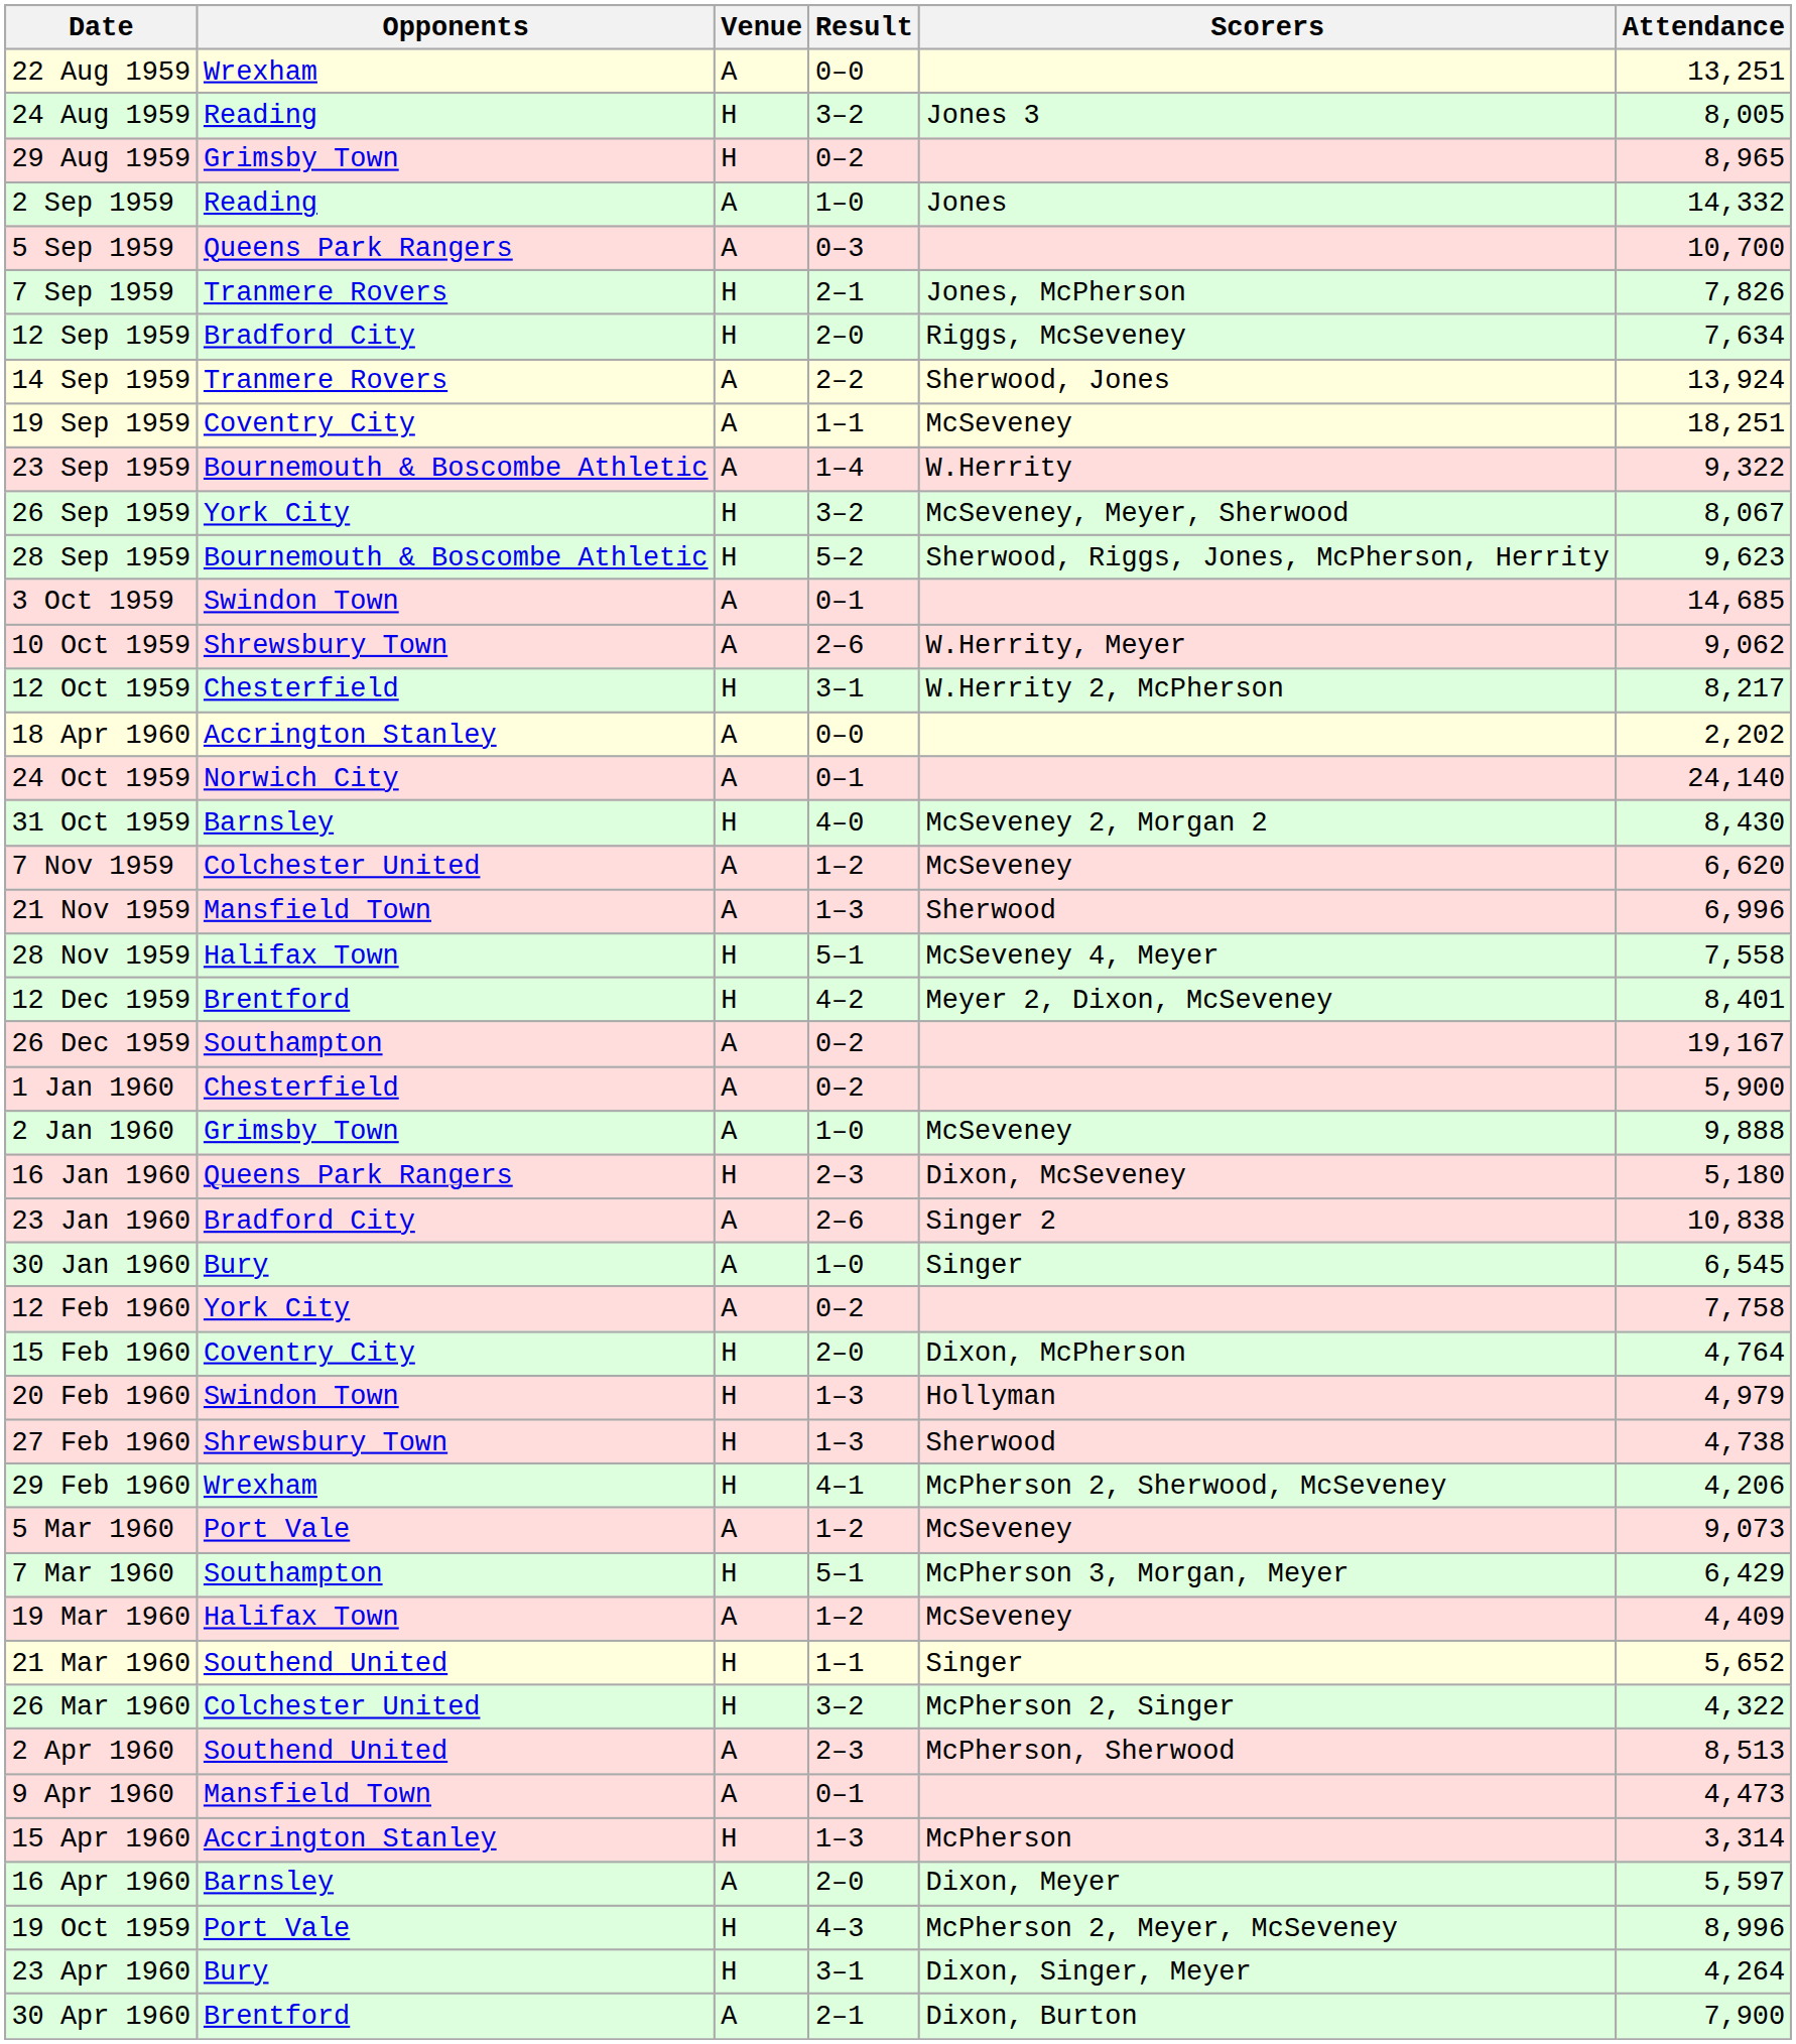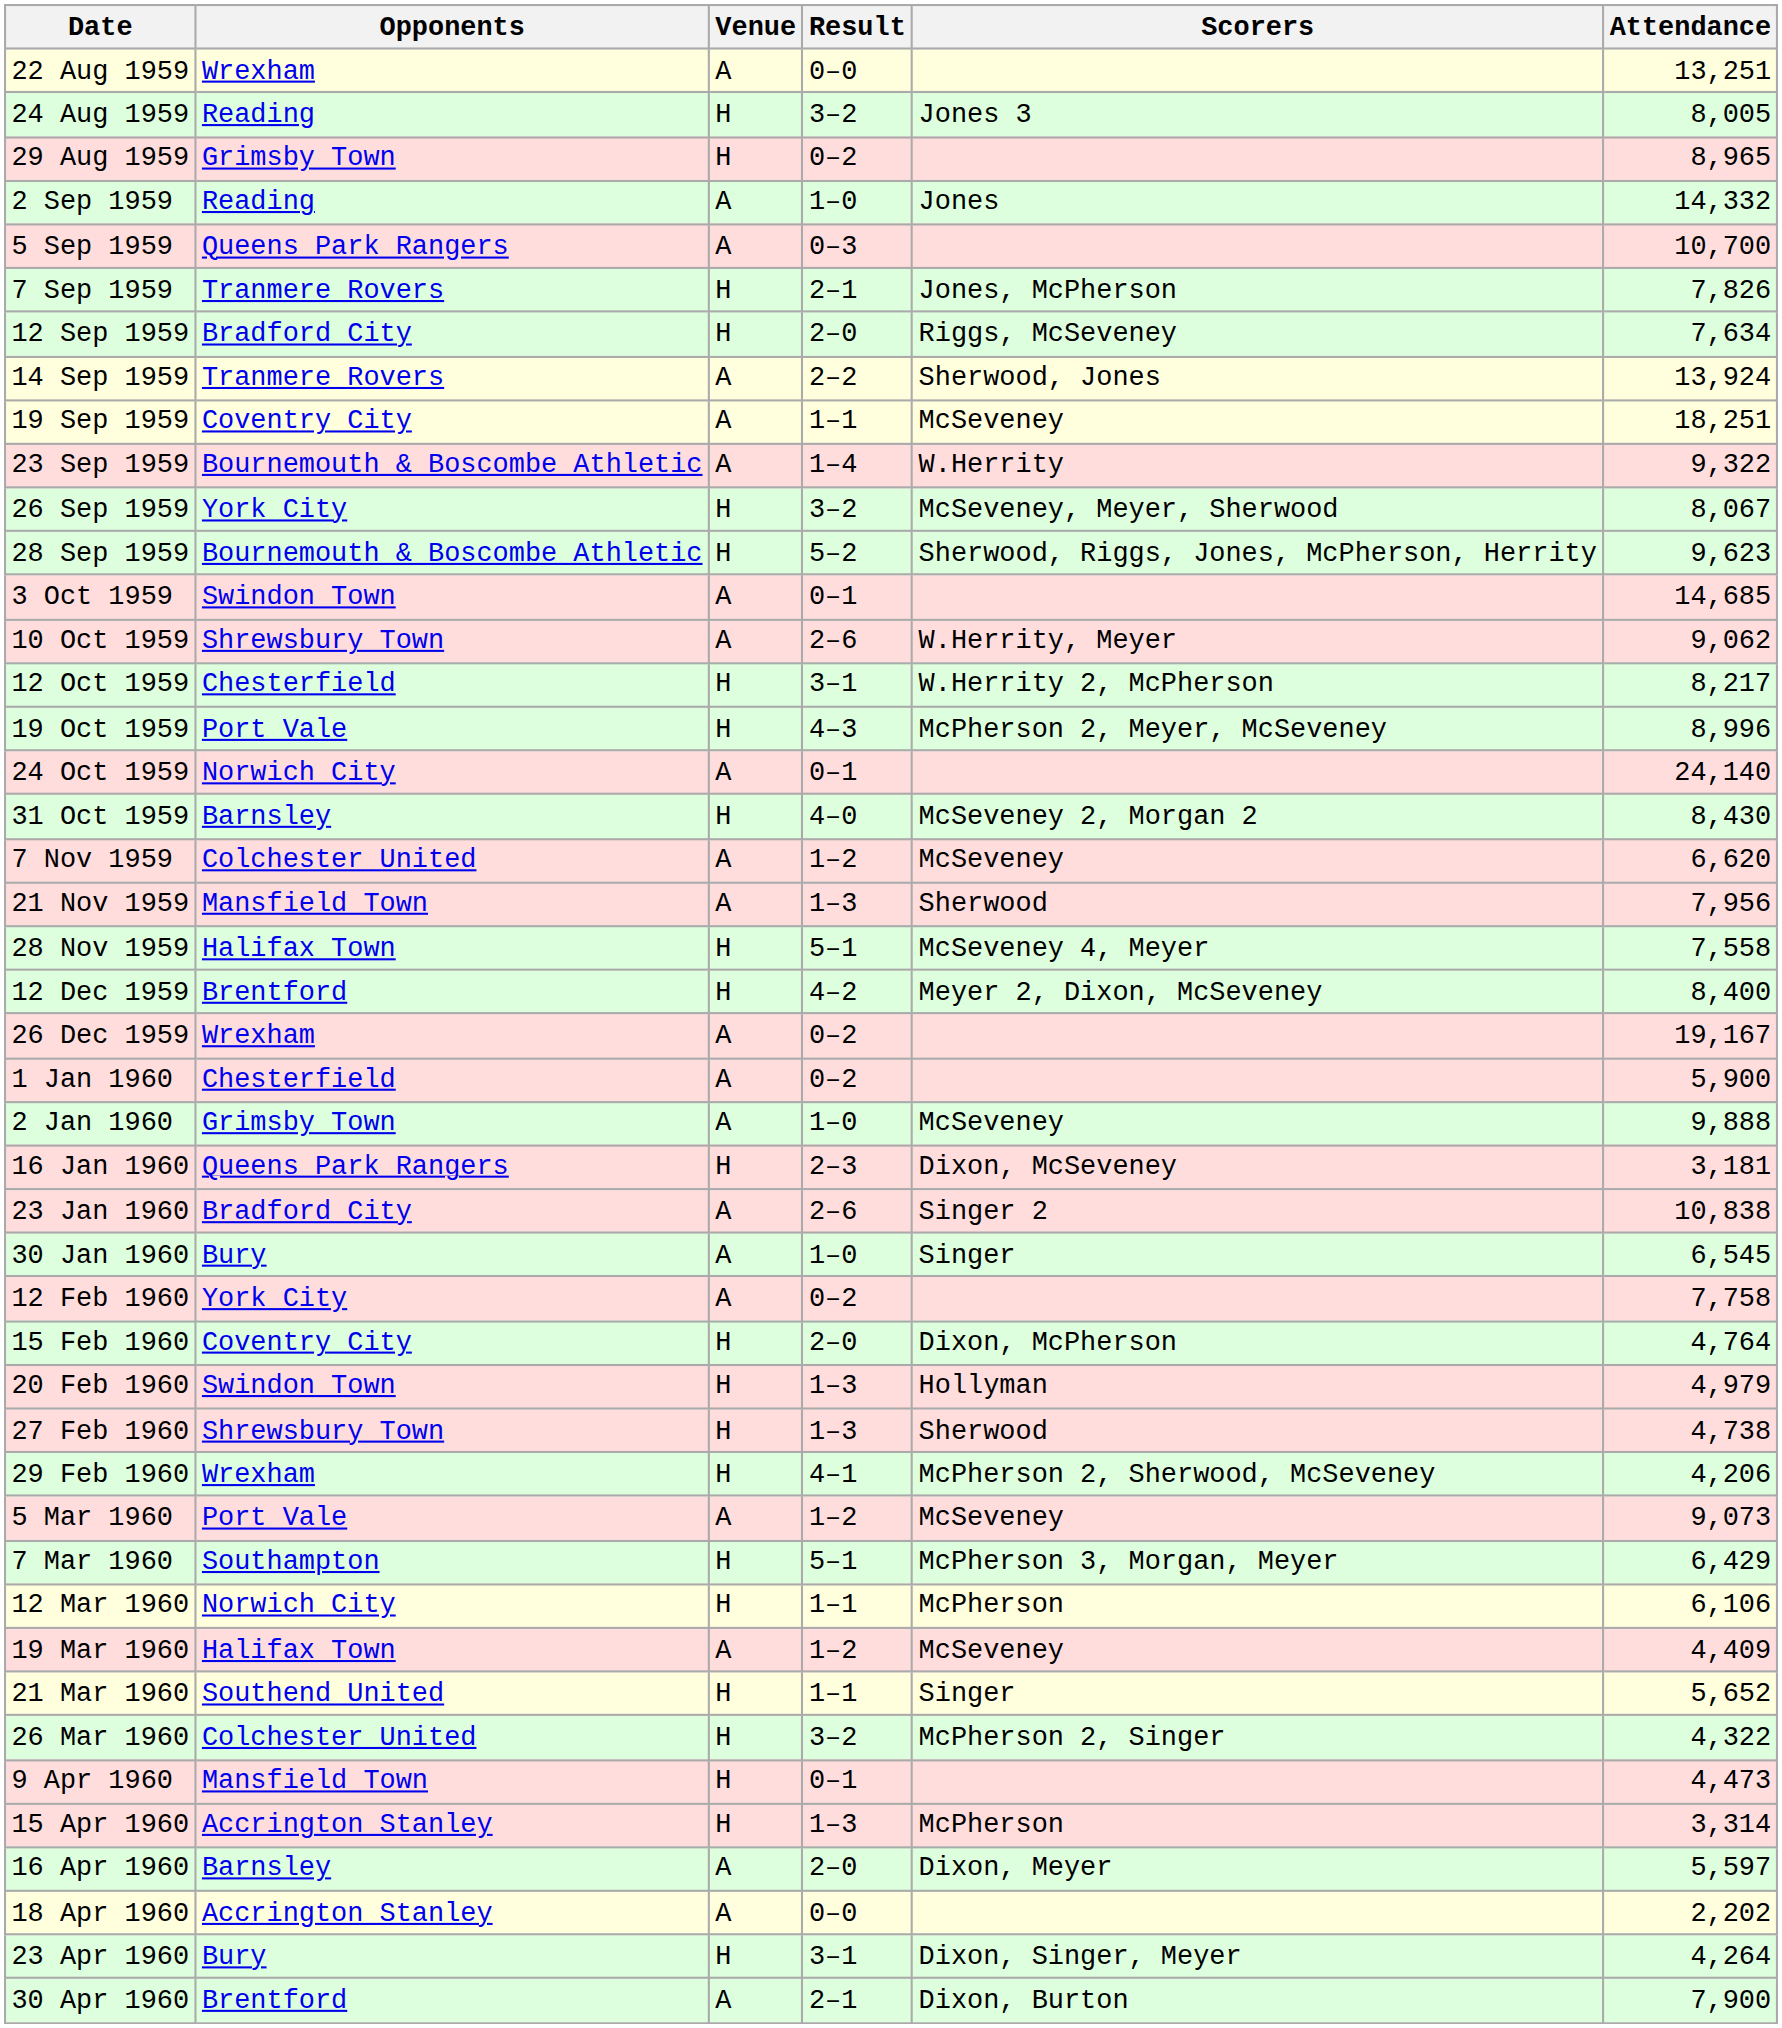rows swapped: 19 Oct 1959 <-> 18 Apr 1960
21 Nov 1959 | Attendance: 6,996 -> 7,956
12 Dec 1959 | Attendance: 8,401 -> 8,400
26 Dec 1959 | Opponents: Southampton -> Wrexham
16 Jan 1960 | Attendance: 5,180 -> 3,181
+ row: 12 Mar 1960 | Norwich City | H | 1–1 | McPherson | 6,106
- row: 2 Apr 1960 | Southend United | A | 2–3 | McPherson, Sherwood | 8,513
9 Apr 1960 | Venue: A -> H
